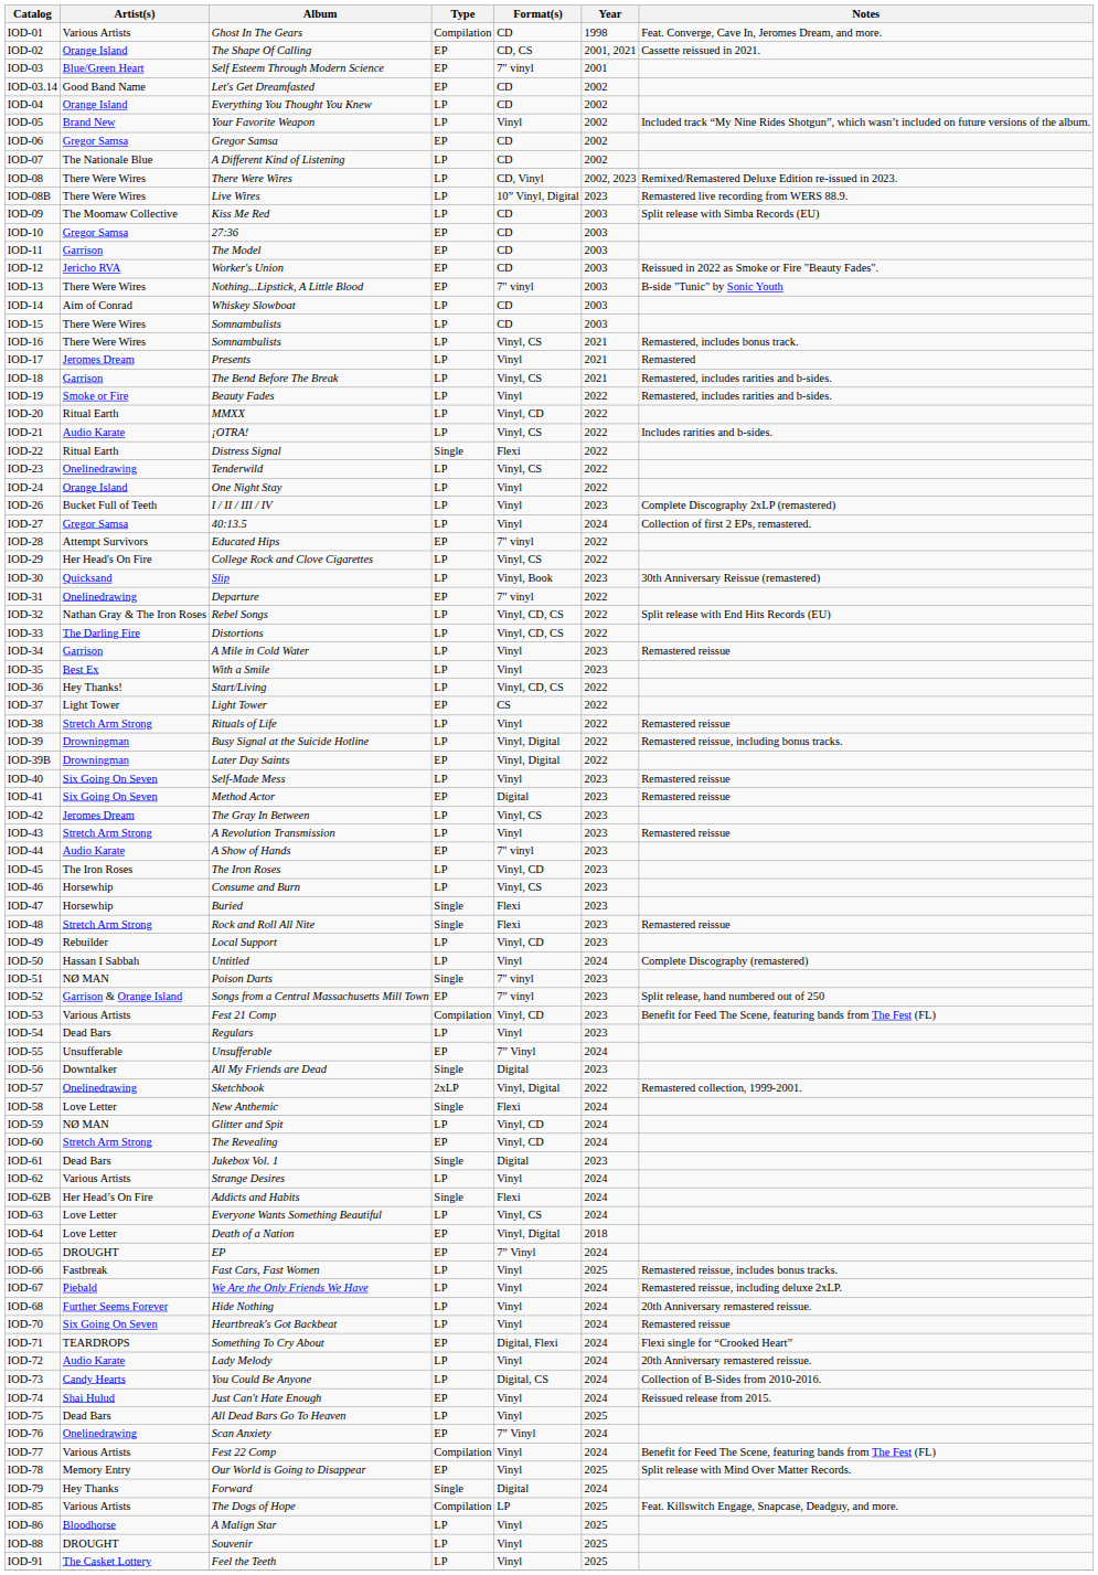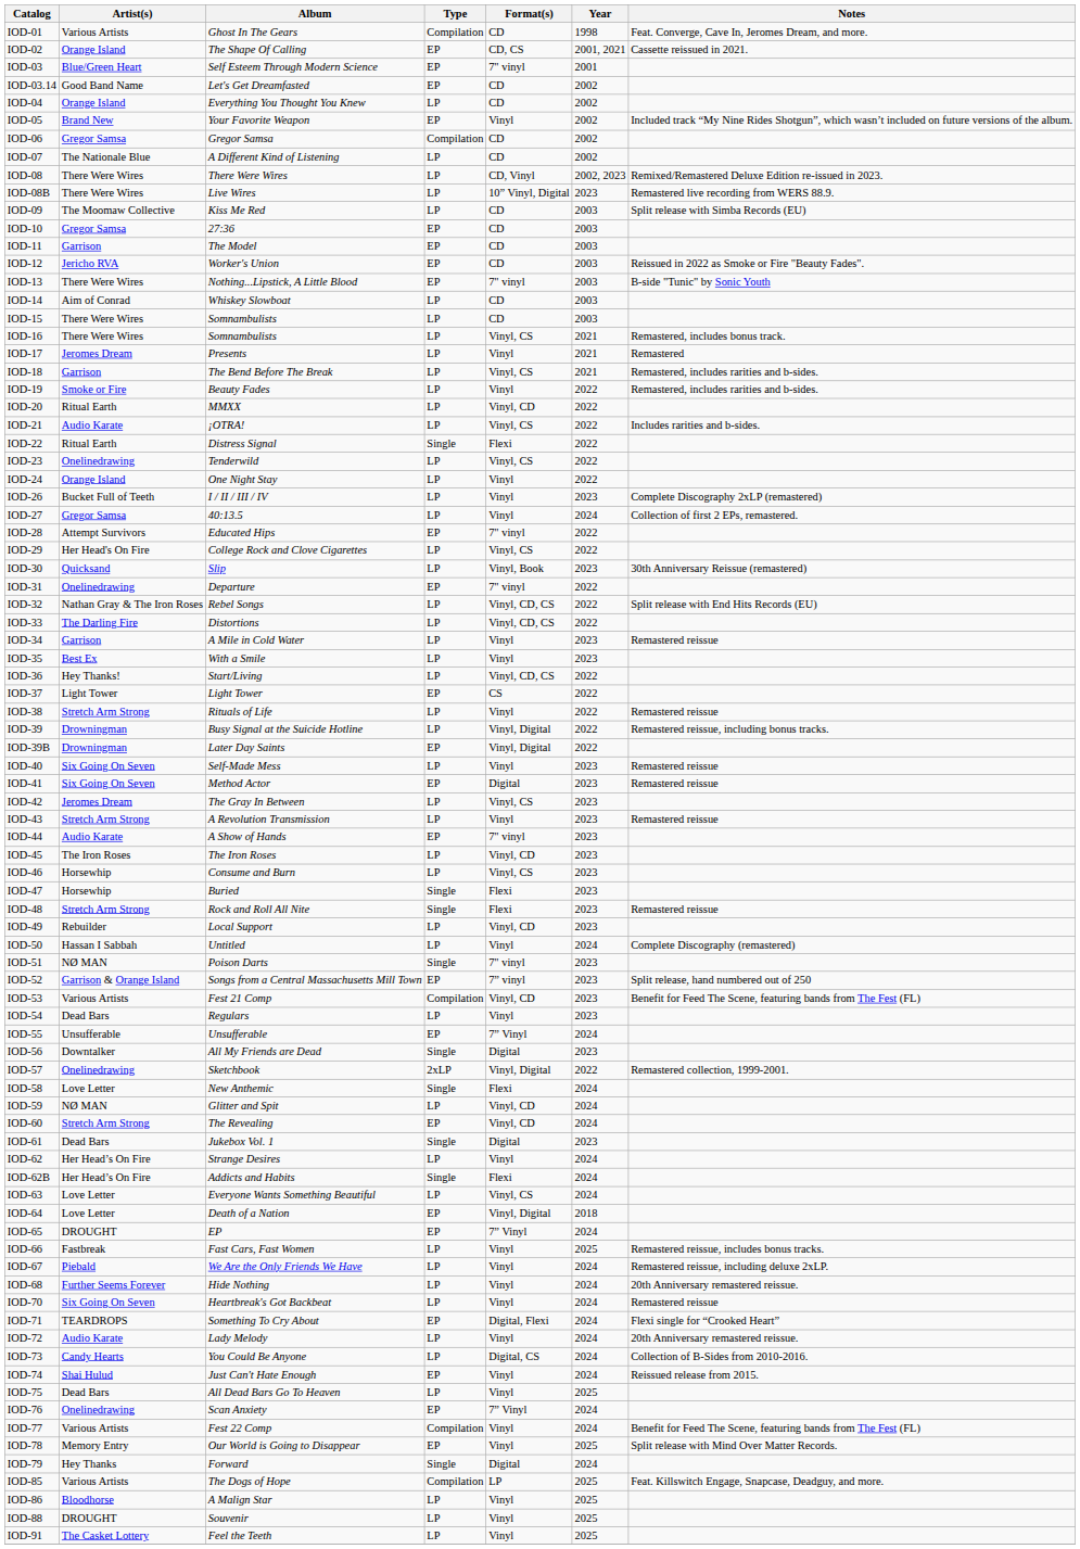IOD-05 | Type: LP -> EP
IOD-06 | Type: EP -> Compilation
IOD-62 | Artist(s): Various Artists -> Her Head’s On Fire
